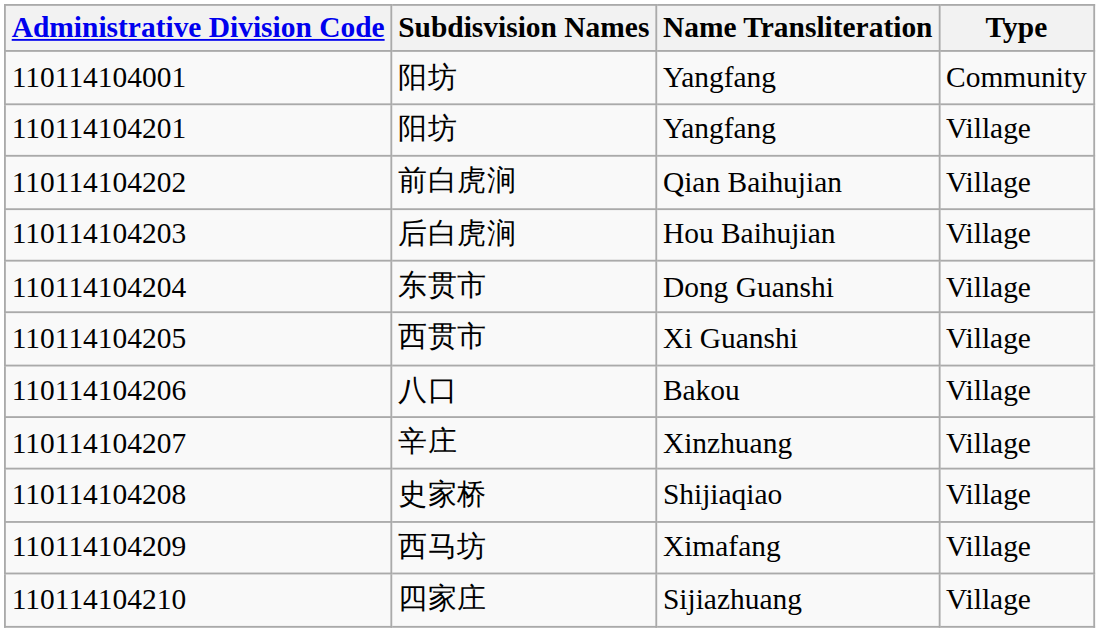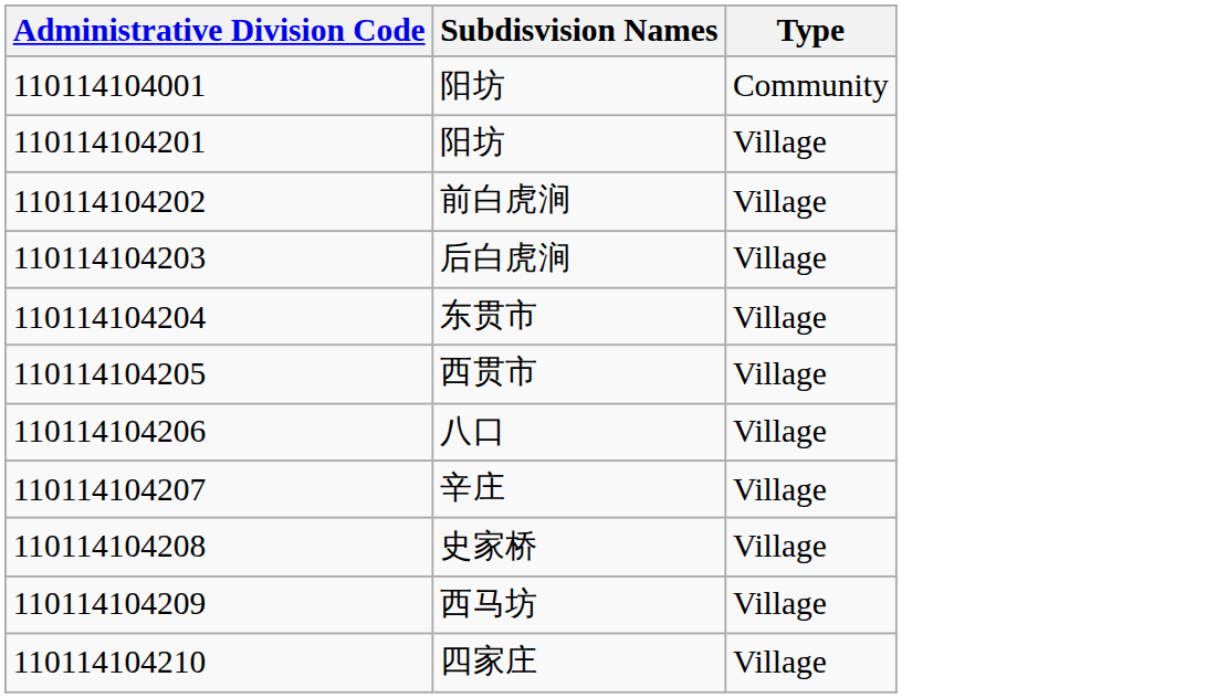- column: Name Transliteration | Yangfang | Yangfang | Qian Baihujian | Hou Baihujian | Dong Guanshi | Xi Guanshi | Bakou | Xinzhuang | Shijiaqiao | Ximafang | Sijiazhuang
